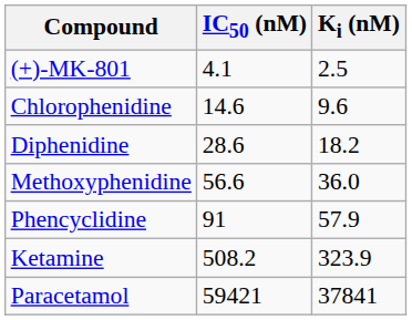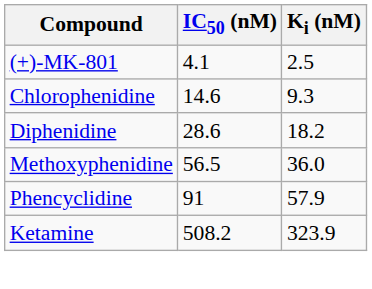Chlorophenidine | Ki (nM): 9.6 -> 9.3
Methoxyphenidine | IC50 (nM): 56.6 -> 56.5
- row: Paracetamol | 59421 | 37841
